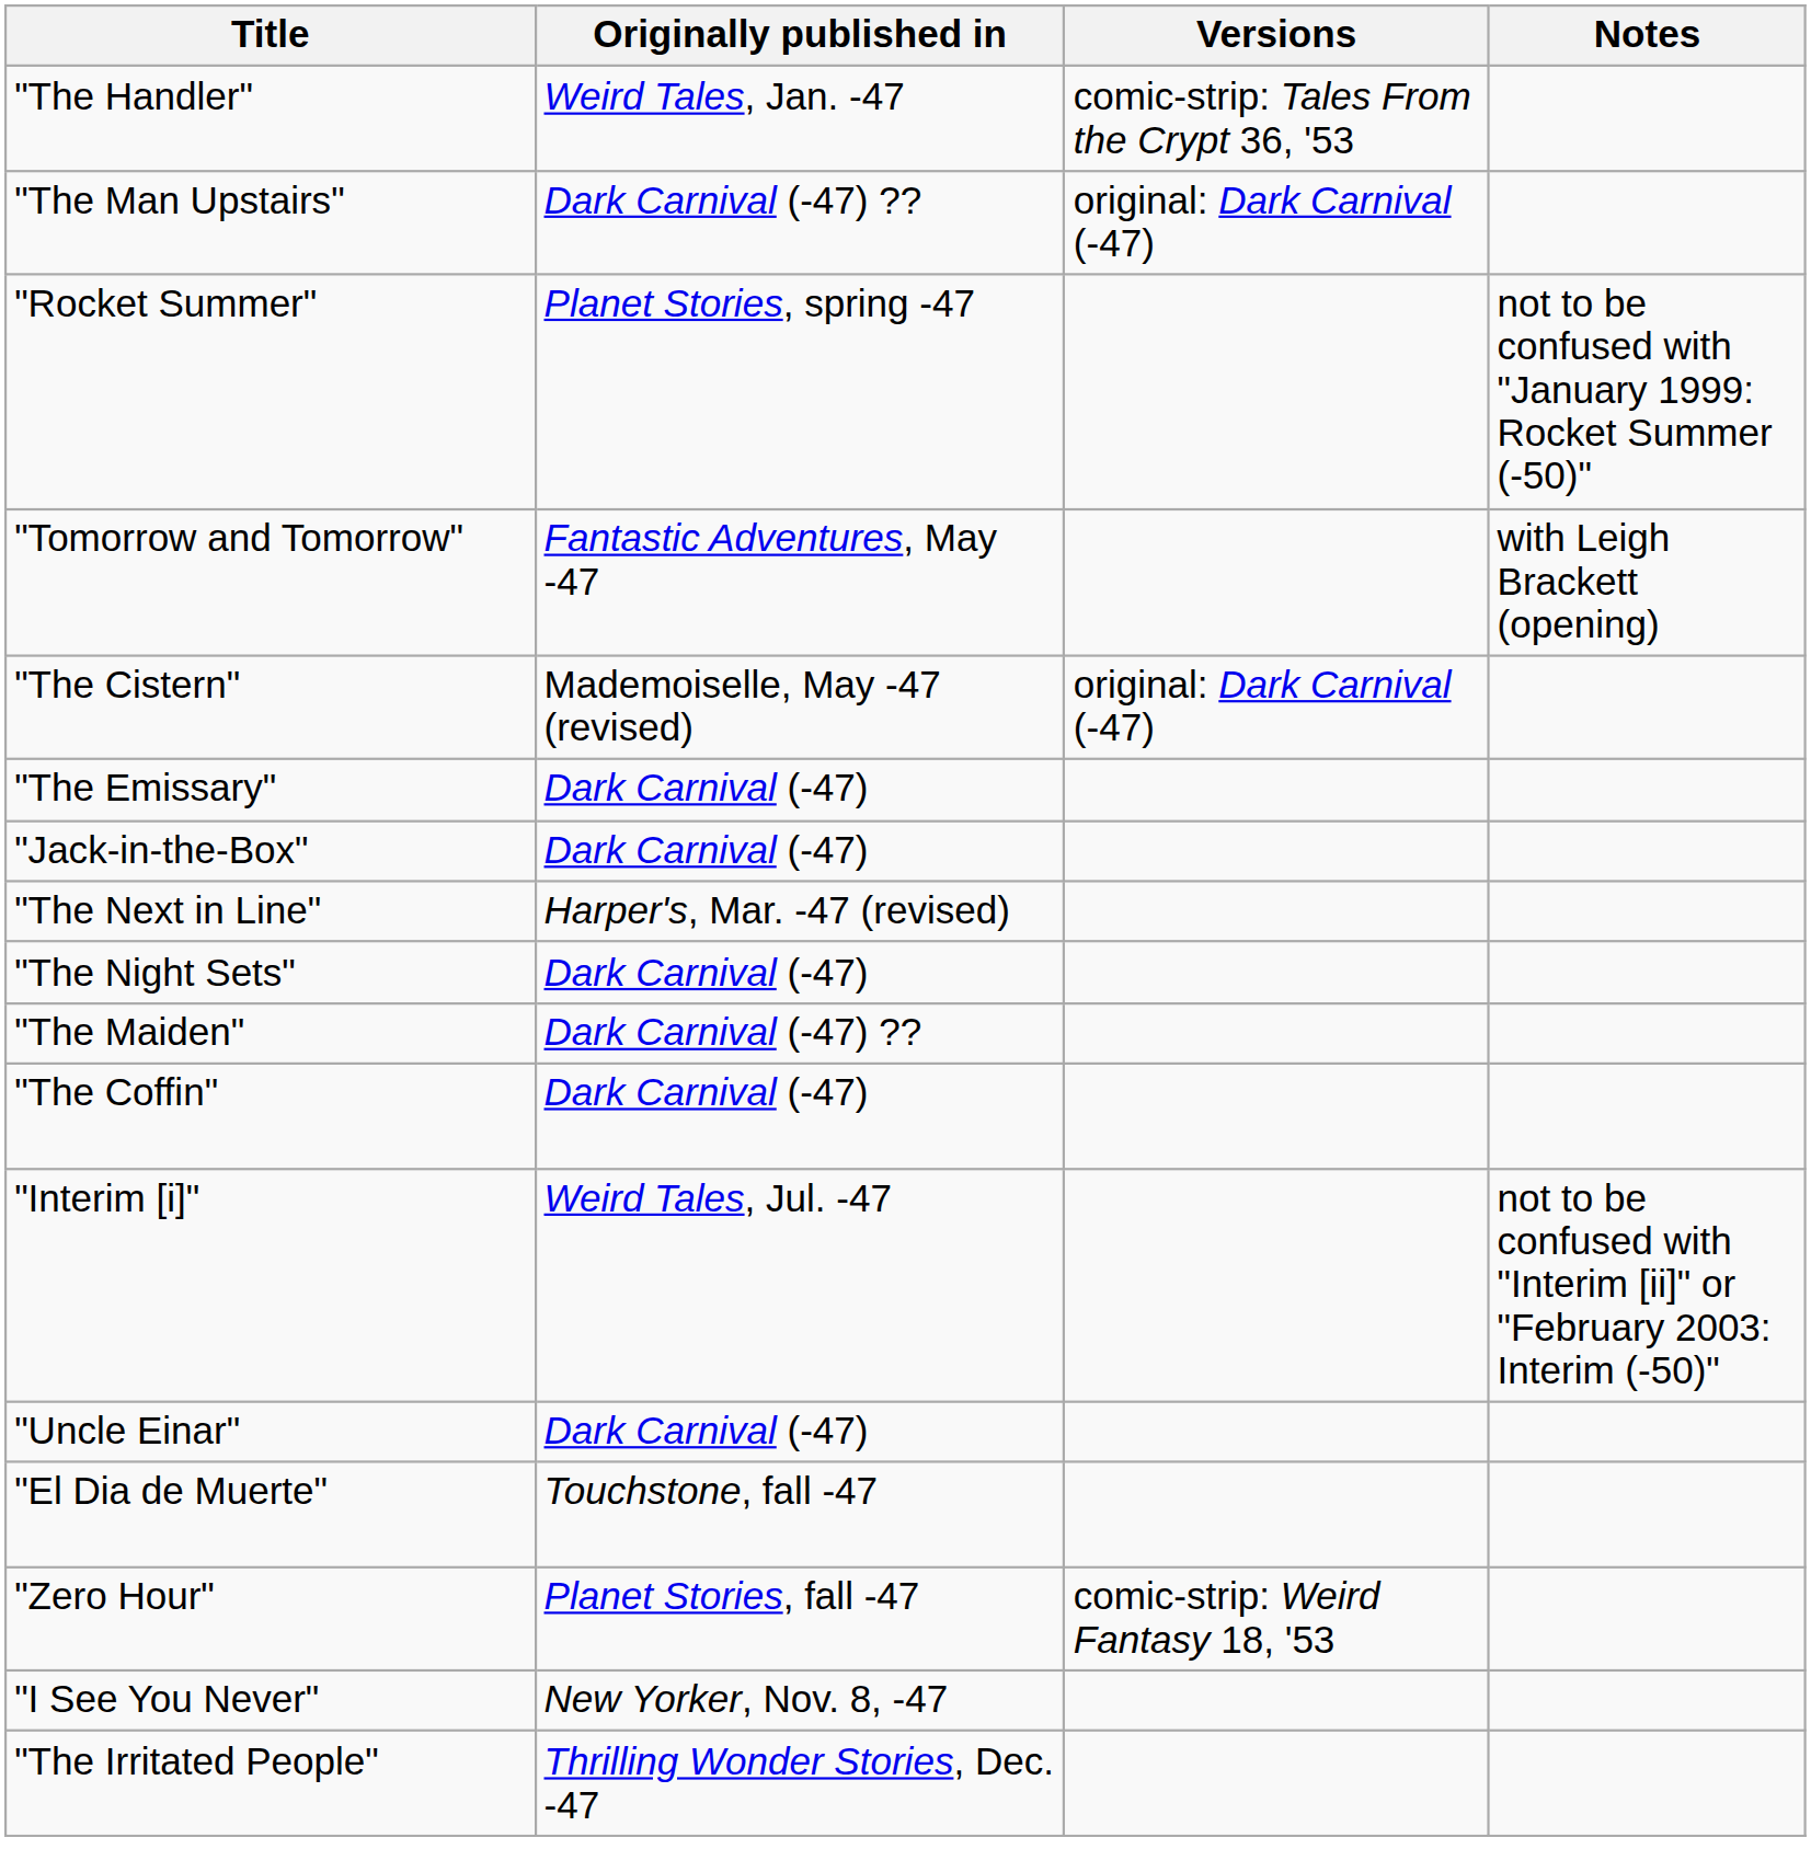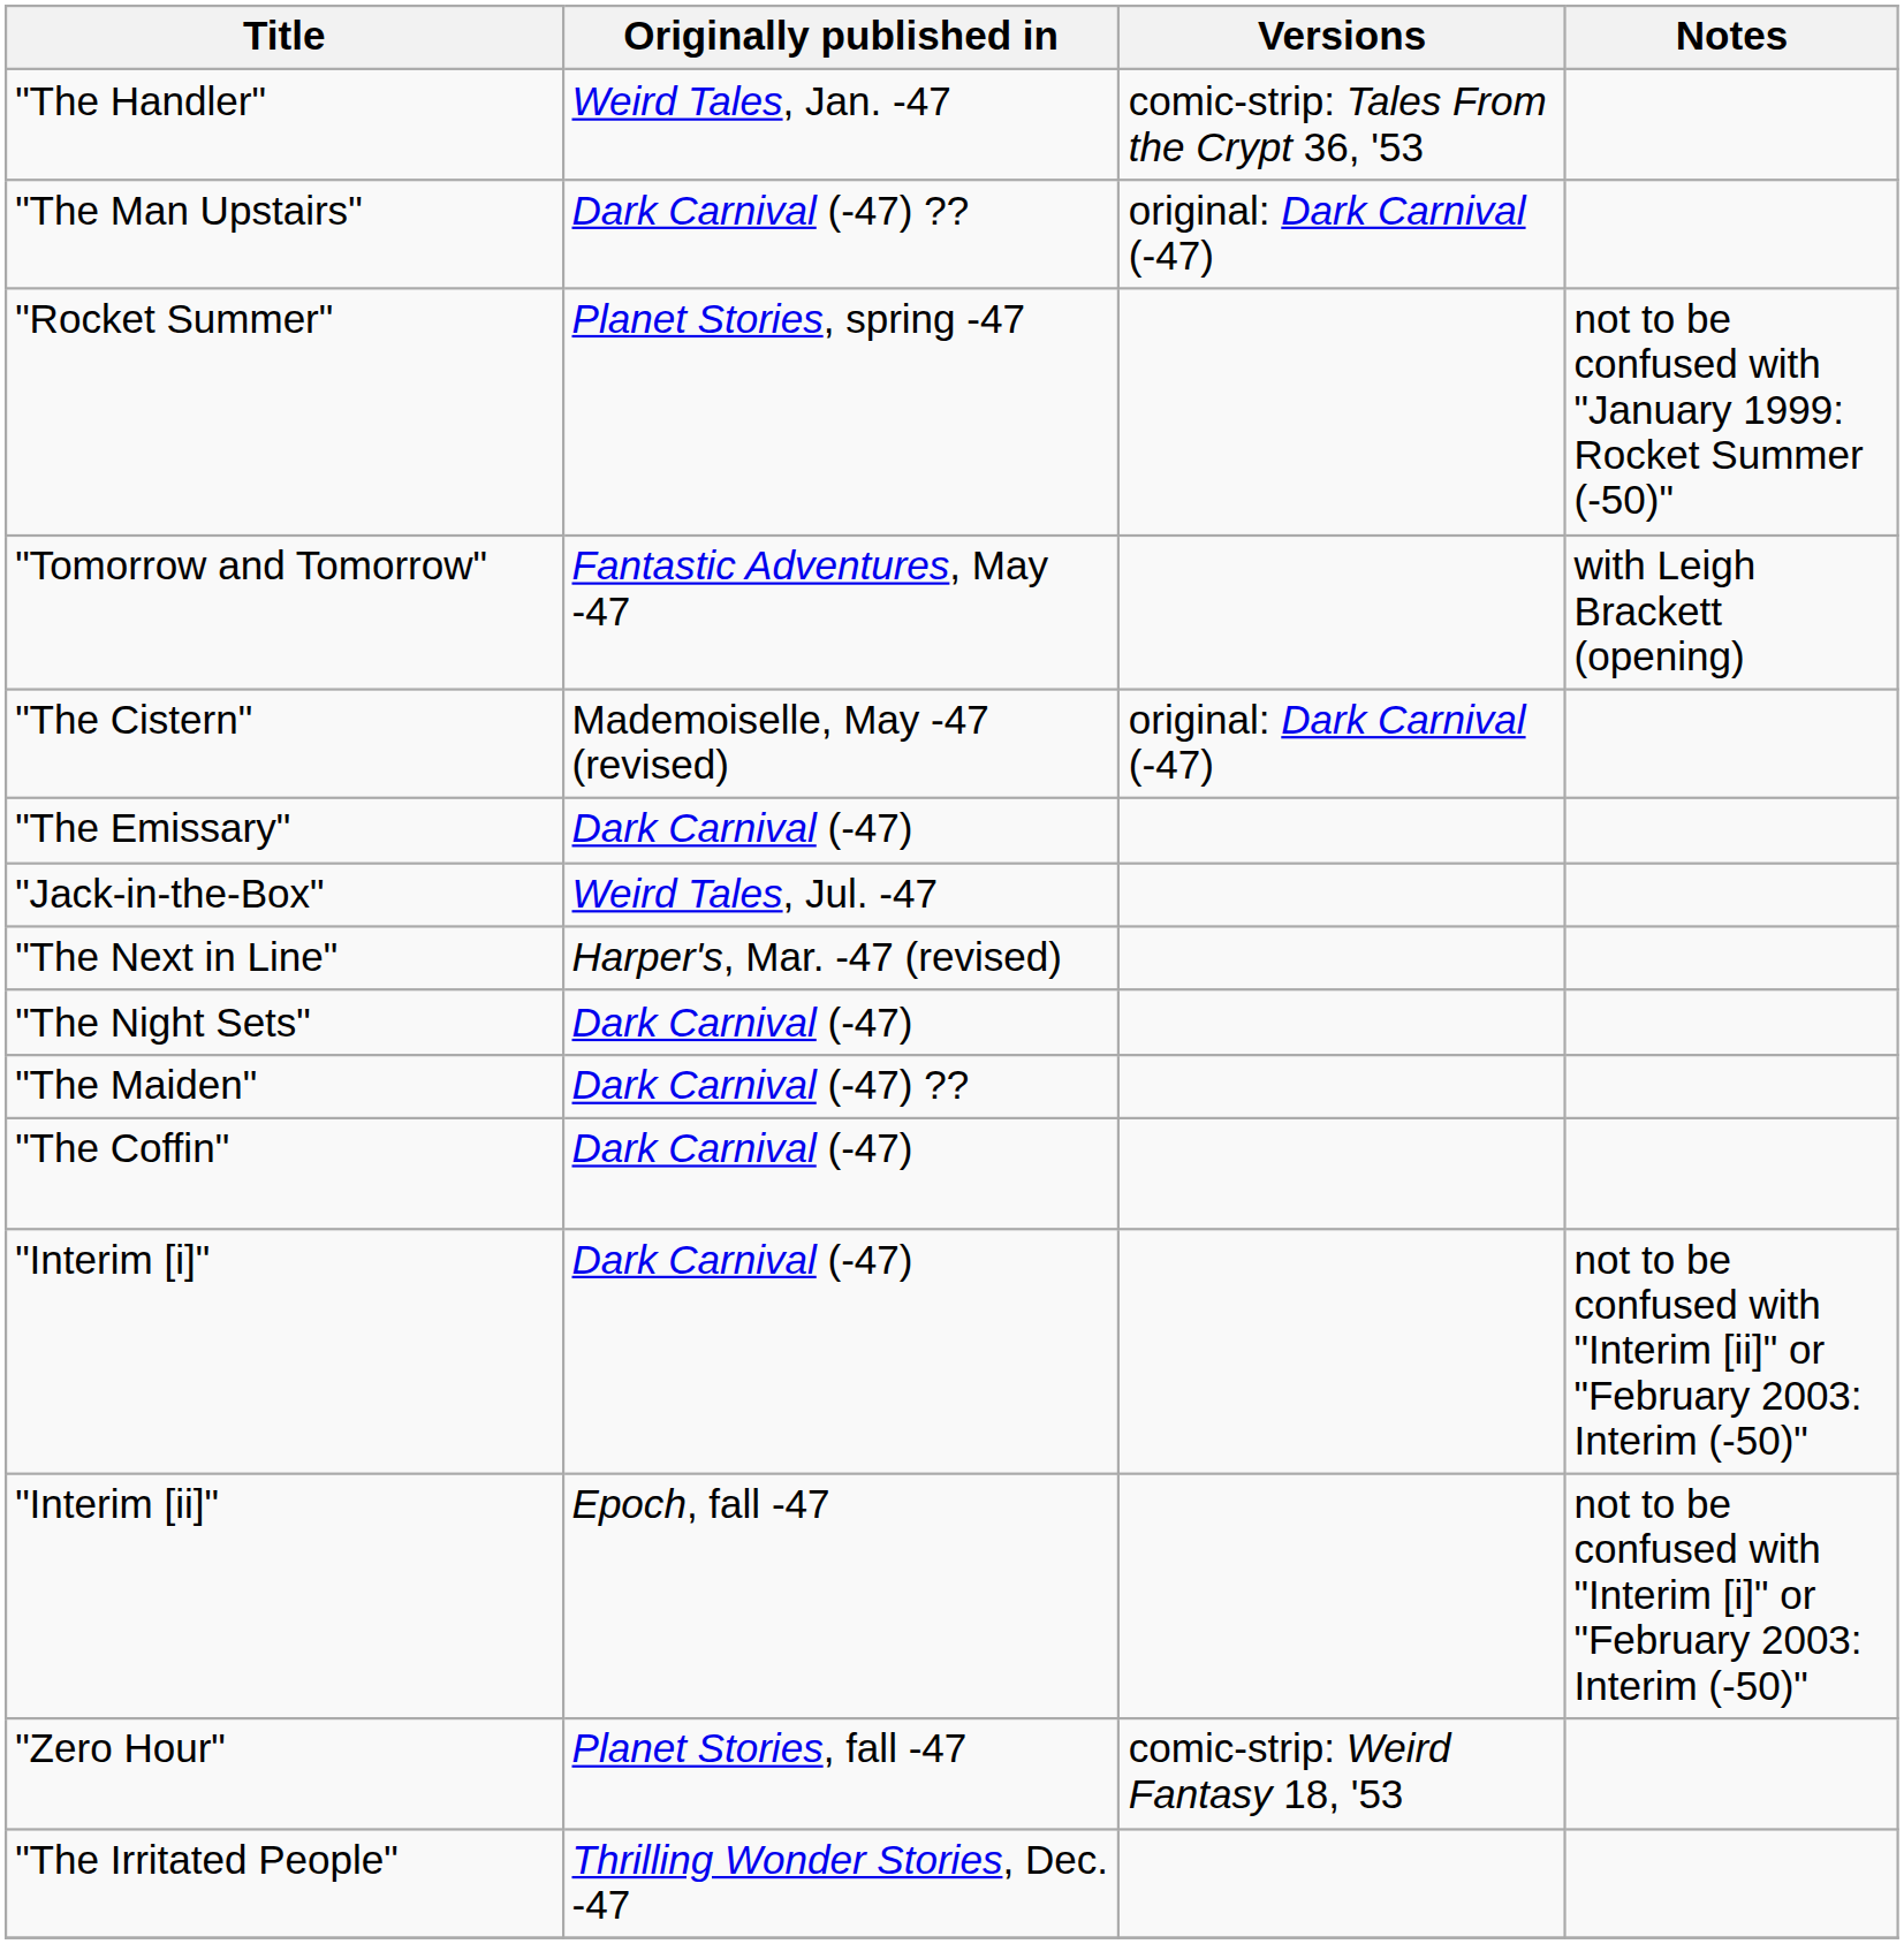"Jack-in-the-Box" | Originally published in: Dark Carnival (-47) -> Weird Tales, Jul. -47
"Interim [i]" | Originally published in: Weird Tales, Jul. -47 -> Dark Carnival (-47)
- row: "Uncle Einar" | Dark Carnival (-47)
- row: "El Dia de Muerte" | Touchstone, fall -47
+ row: "Interim [ii]" | Epoch, fall -47 | not to be confused with "Interim [i]" or "February 2003: Interim (-50)"
- row: "I See You Never" | New Yorker, Nov. 8, -47
